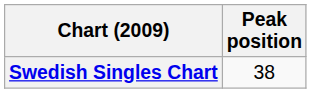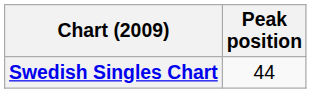Swedish Singles Chart | Peak position: 38 -> 44
